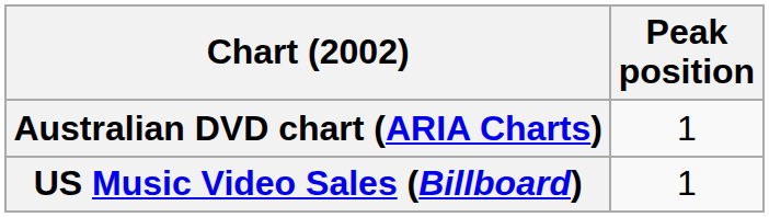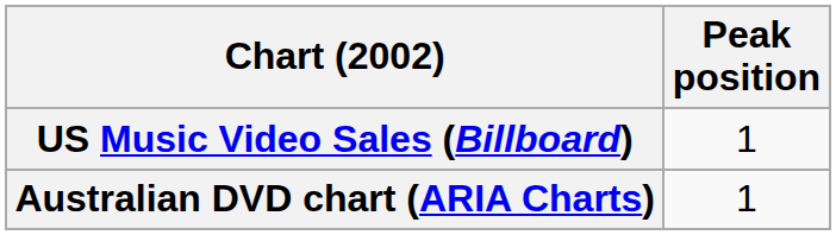rows swapped: Australian DVD chart (ARIA Charts) <-> US Music Video Sales (Billboard)
